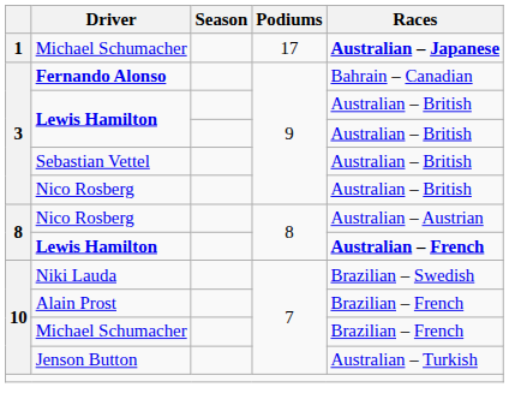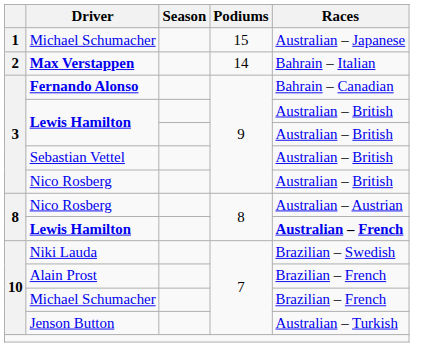1 / Michael Schumacher | Podiums: 17 -> 15
1 / Michael Schumacher | Races: bold -> normal
+ row: 2 | Max Verstappen | 14 | Bahrain – Italian
